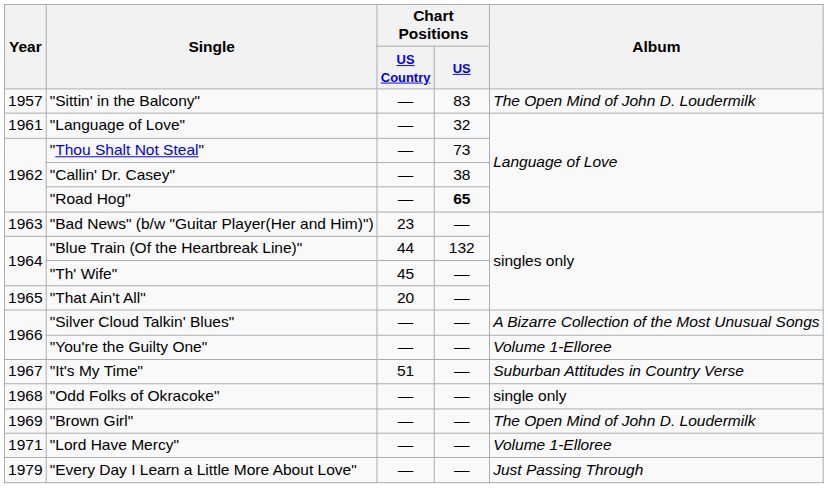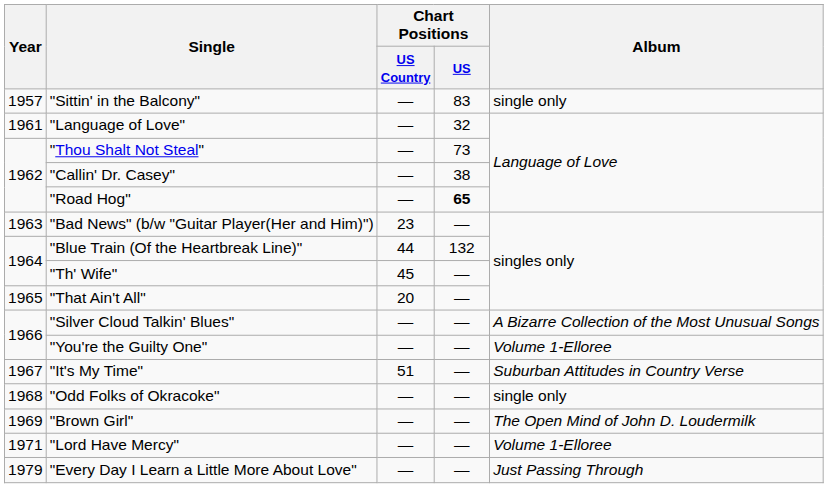"Sittin' in the Balcony" | Album: The Open Mind of John D. Loudermilk -> single only
